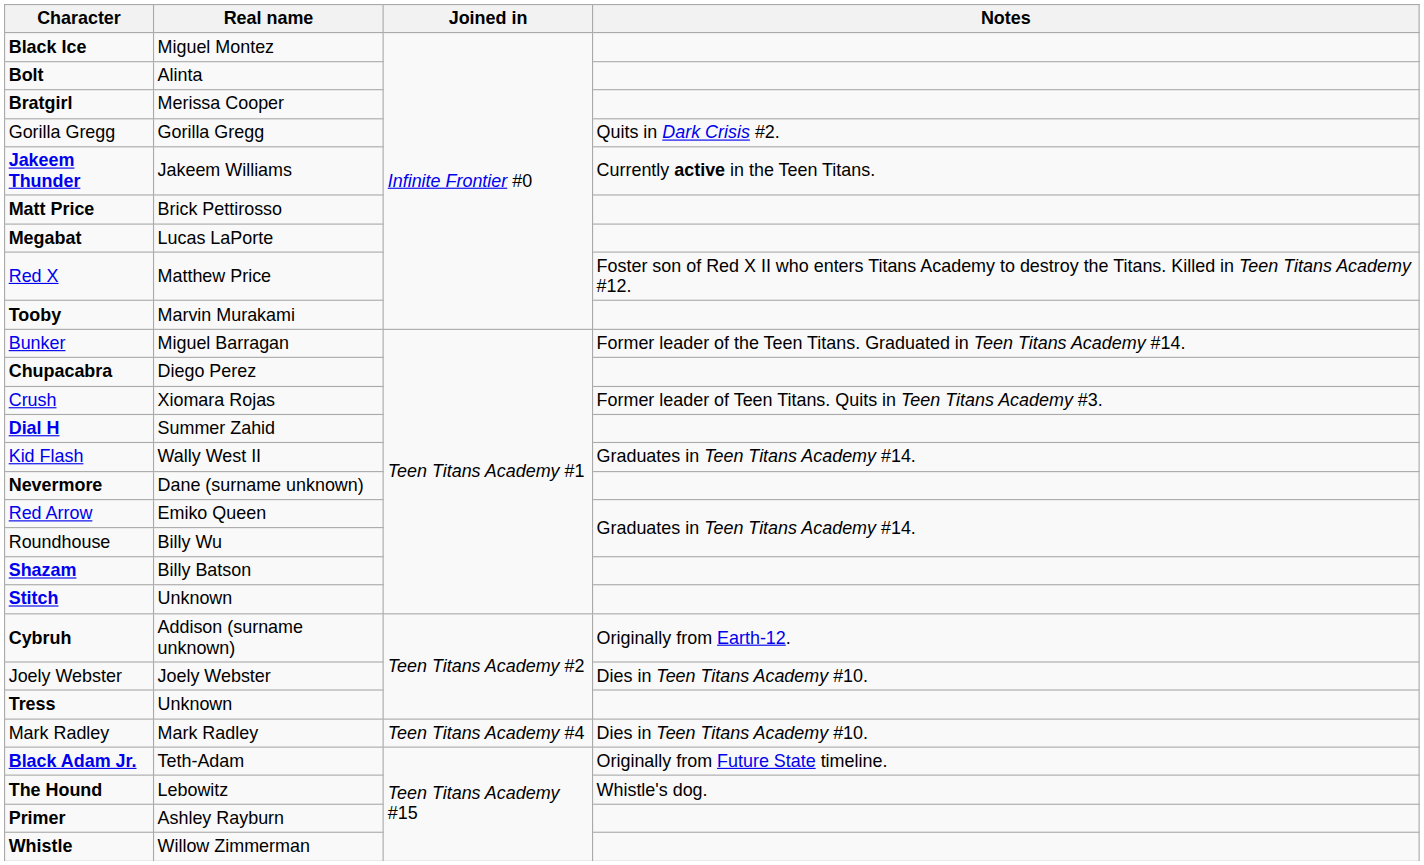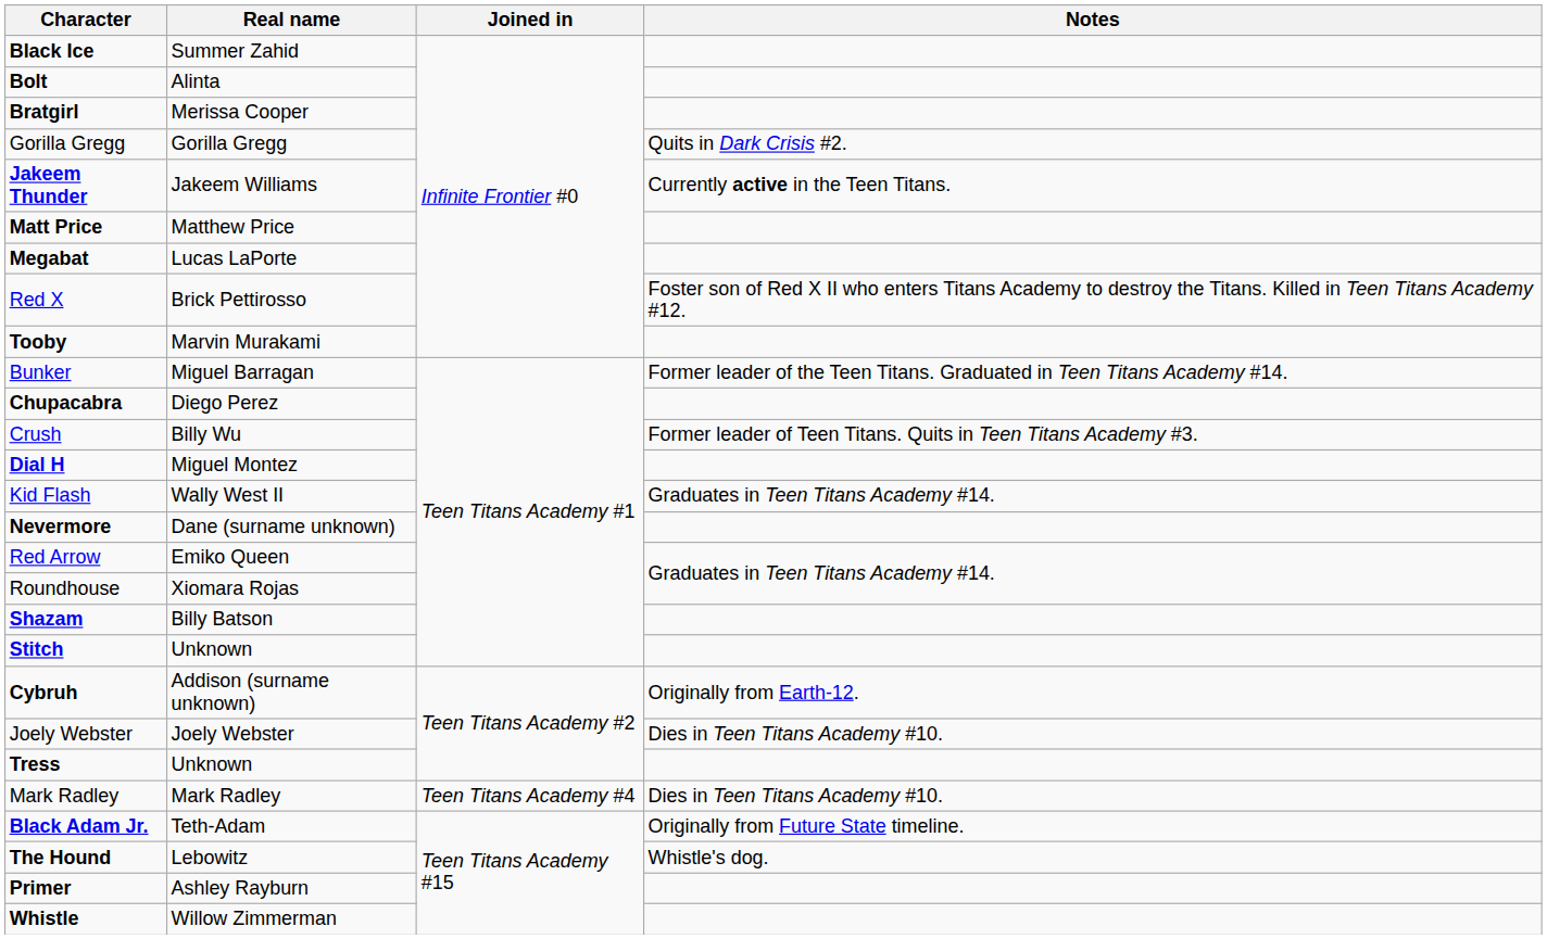Black Ice | Real name: Miguel Montez -> Summer Zahid
Matt Price | Real name: Brick Pettirosso -> Matthew Price
Red X | Real name: Matthew Price -> Brick Pettirosso
Crush | Real name: Xiomara Rojas -> Billy Wu
Dial H | Real name: Summer Zahid -> Miguel Montez
Roundhouse | Real name: Billy Wu -> Xiomara Rojas
